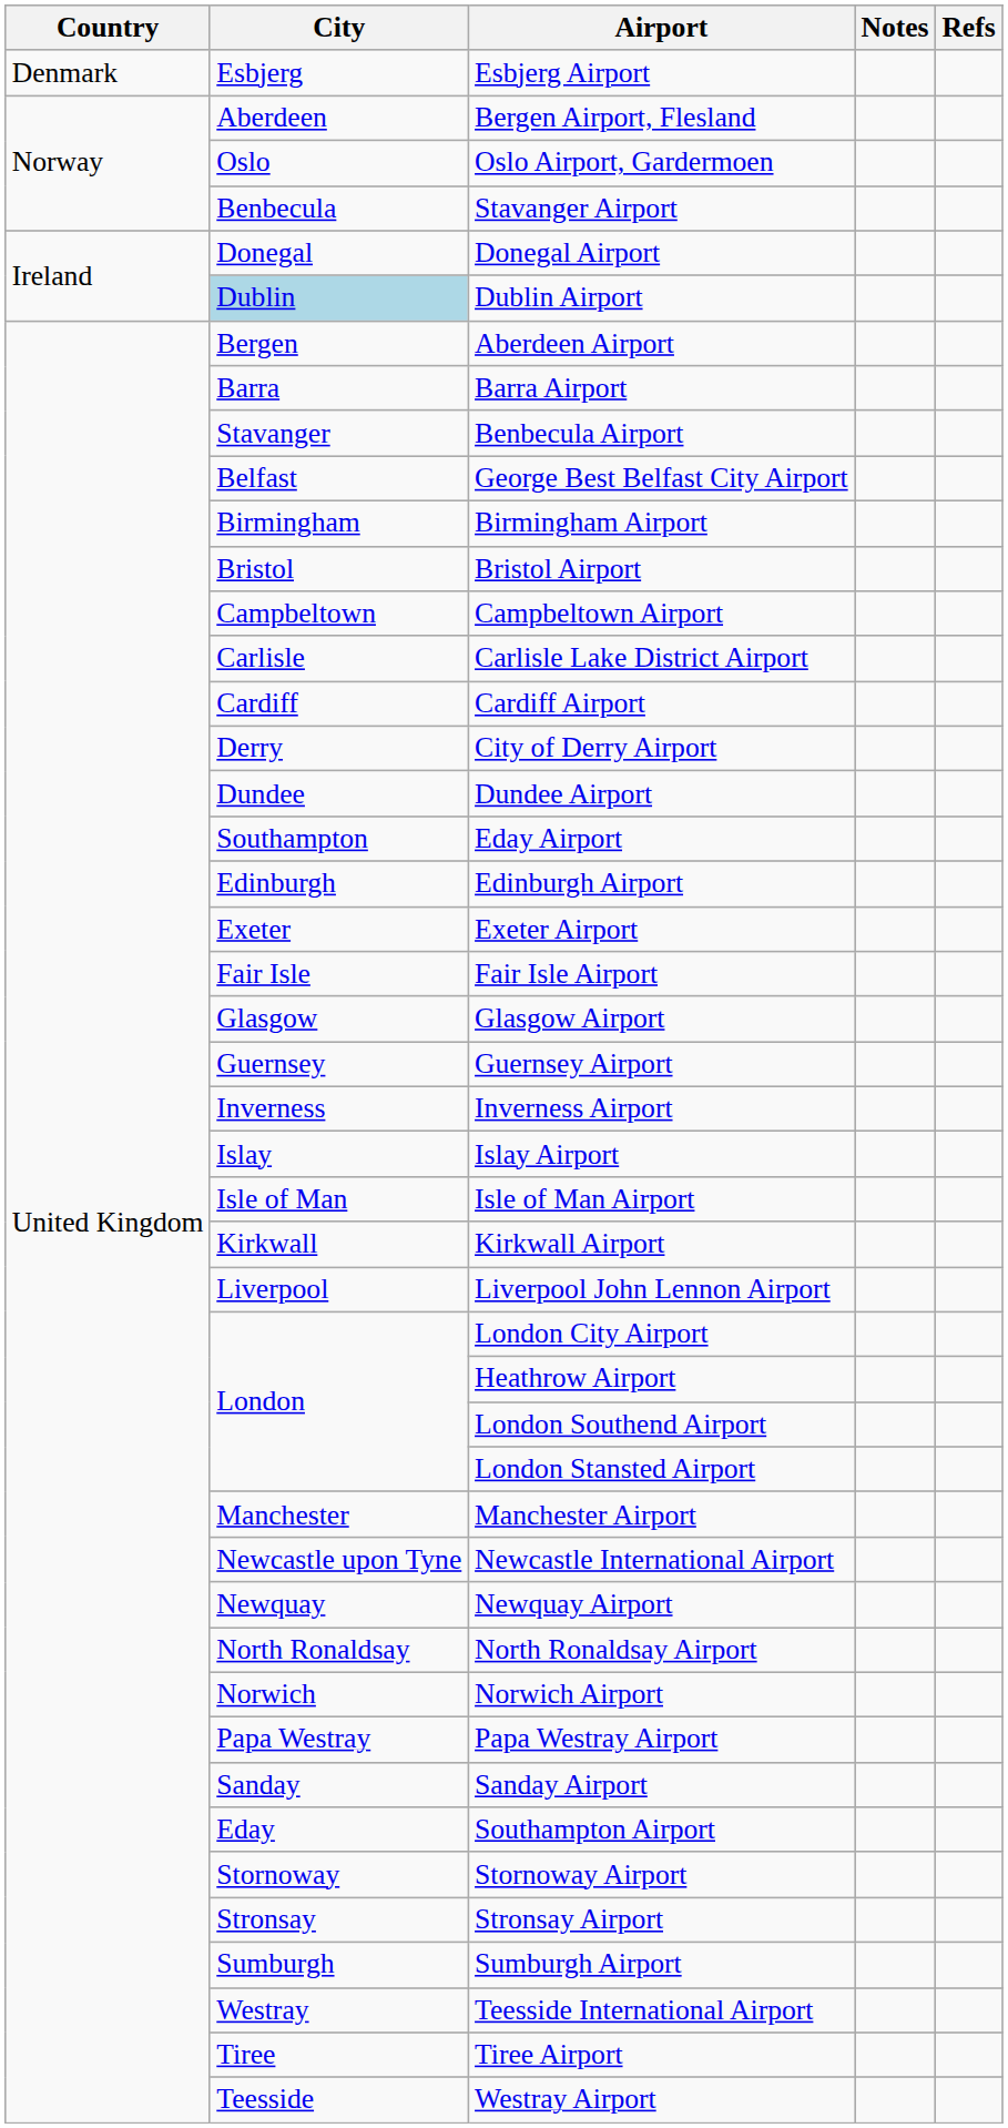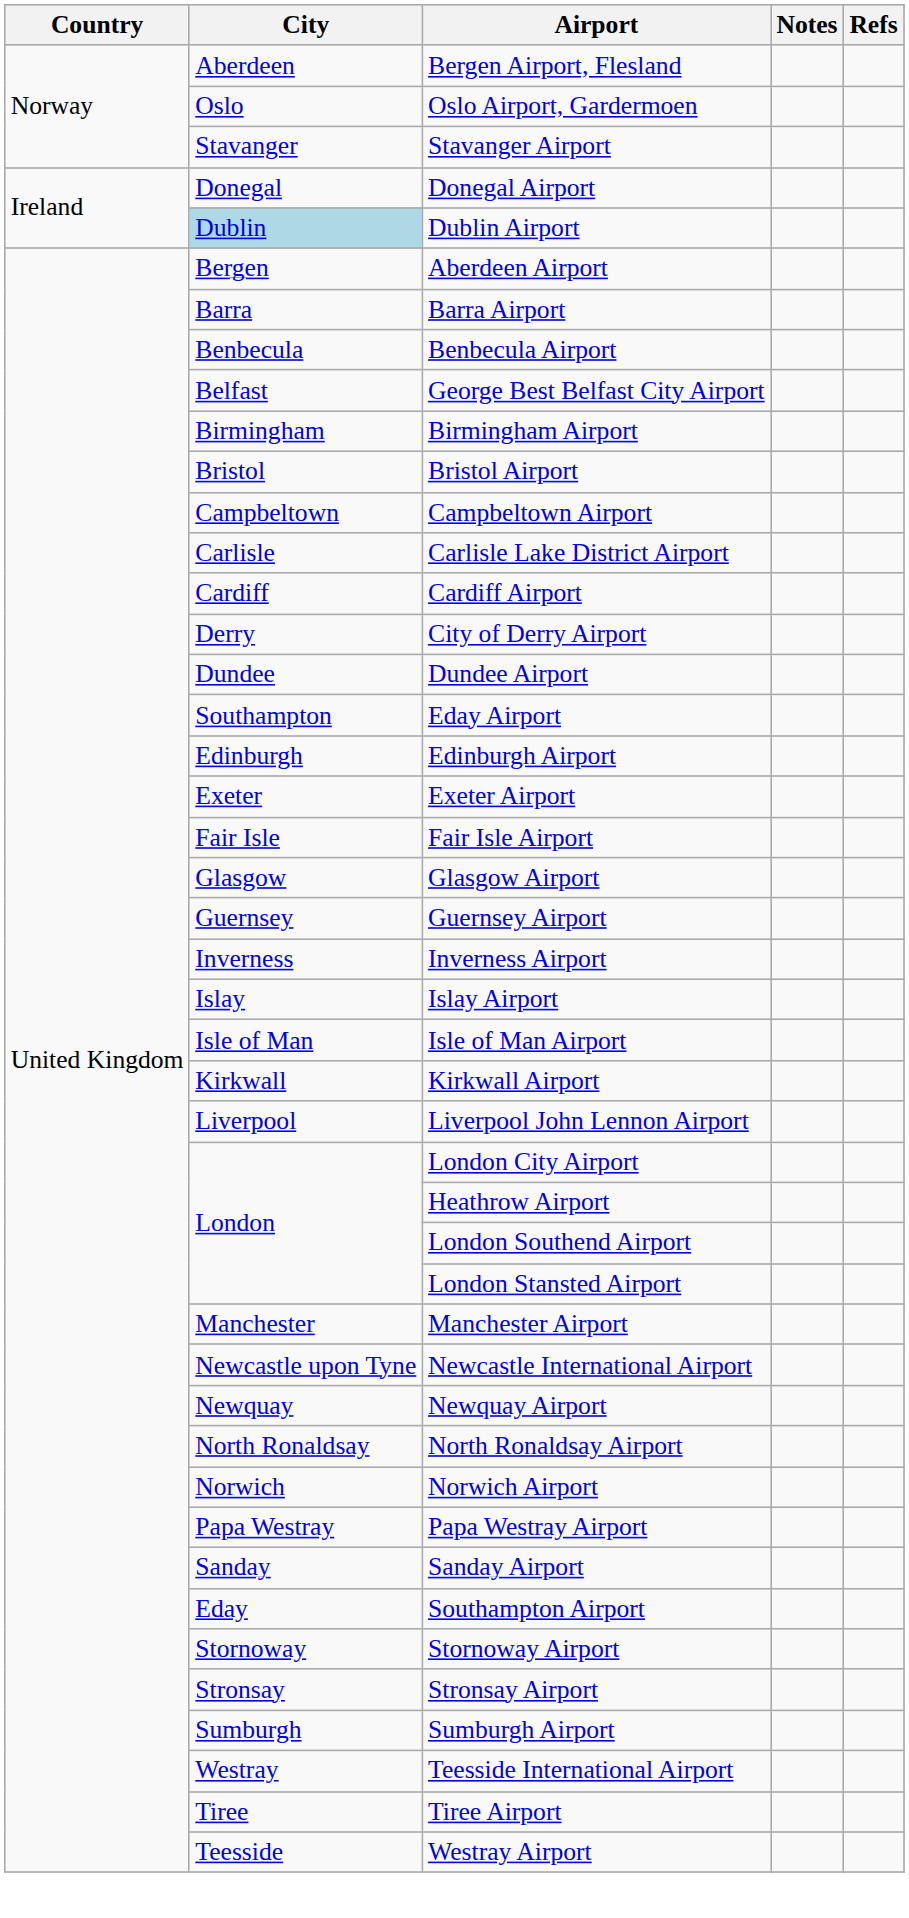- row: Denmark | Esbjerg | Esbjerg Airport
Stavanger Airport | City: Benbecula -> Stavanger
Benbecula Airport | City: Stavanger -> Benbecula
